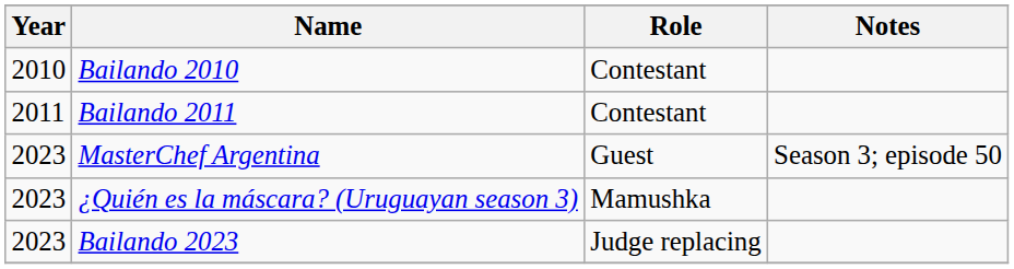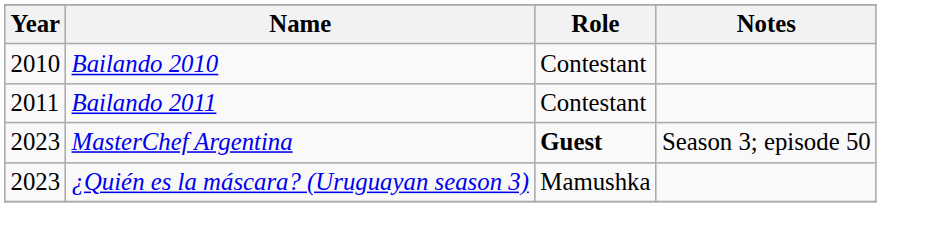MasterChef Argentina | Role: normal -> bold
- row: 2023 | Bailando 2023 | Judge replacing
